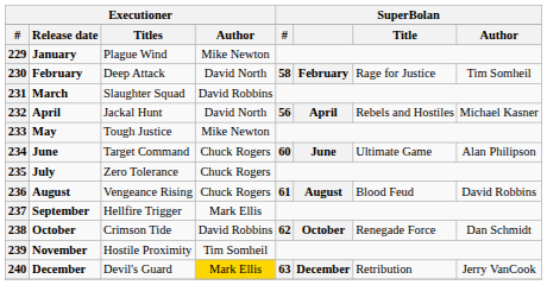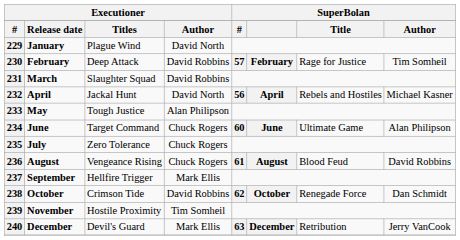229 | column 4: Mike Newton -> David North
230 | column 4: David North -> David Robbins
230 | column 5: 58 -> 57
233 | column 4: Mike Newton -> Alan Philipson
240 | column 4: gold background -> no background
